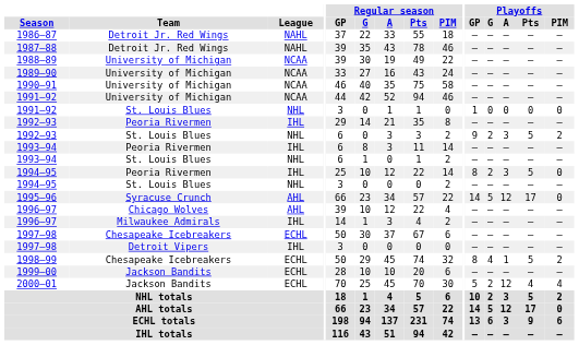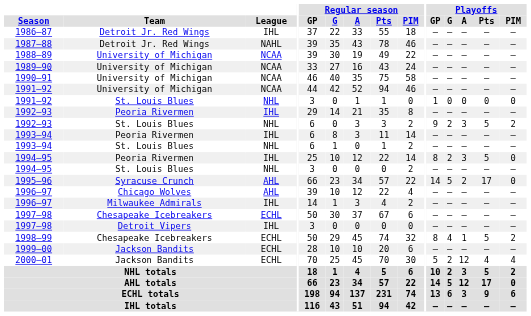1986–87 | League: NAHL -> IHL
1995–96 | Playoffs / A: 12 -> 2
